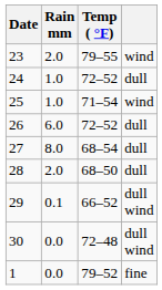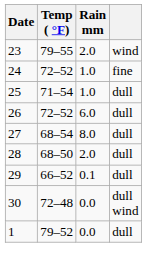columns swapped: Rain mm <-> Temp ( °F)
24 | column 4: dull -> fine
25 | column 4: wind -> dull
29 | column 4: dull wind -> dull
1 | column 4: fine -> dull
